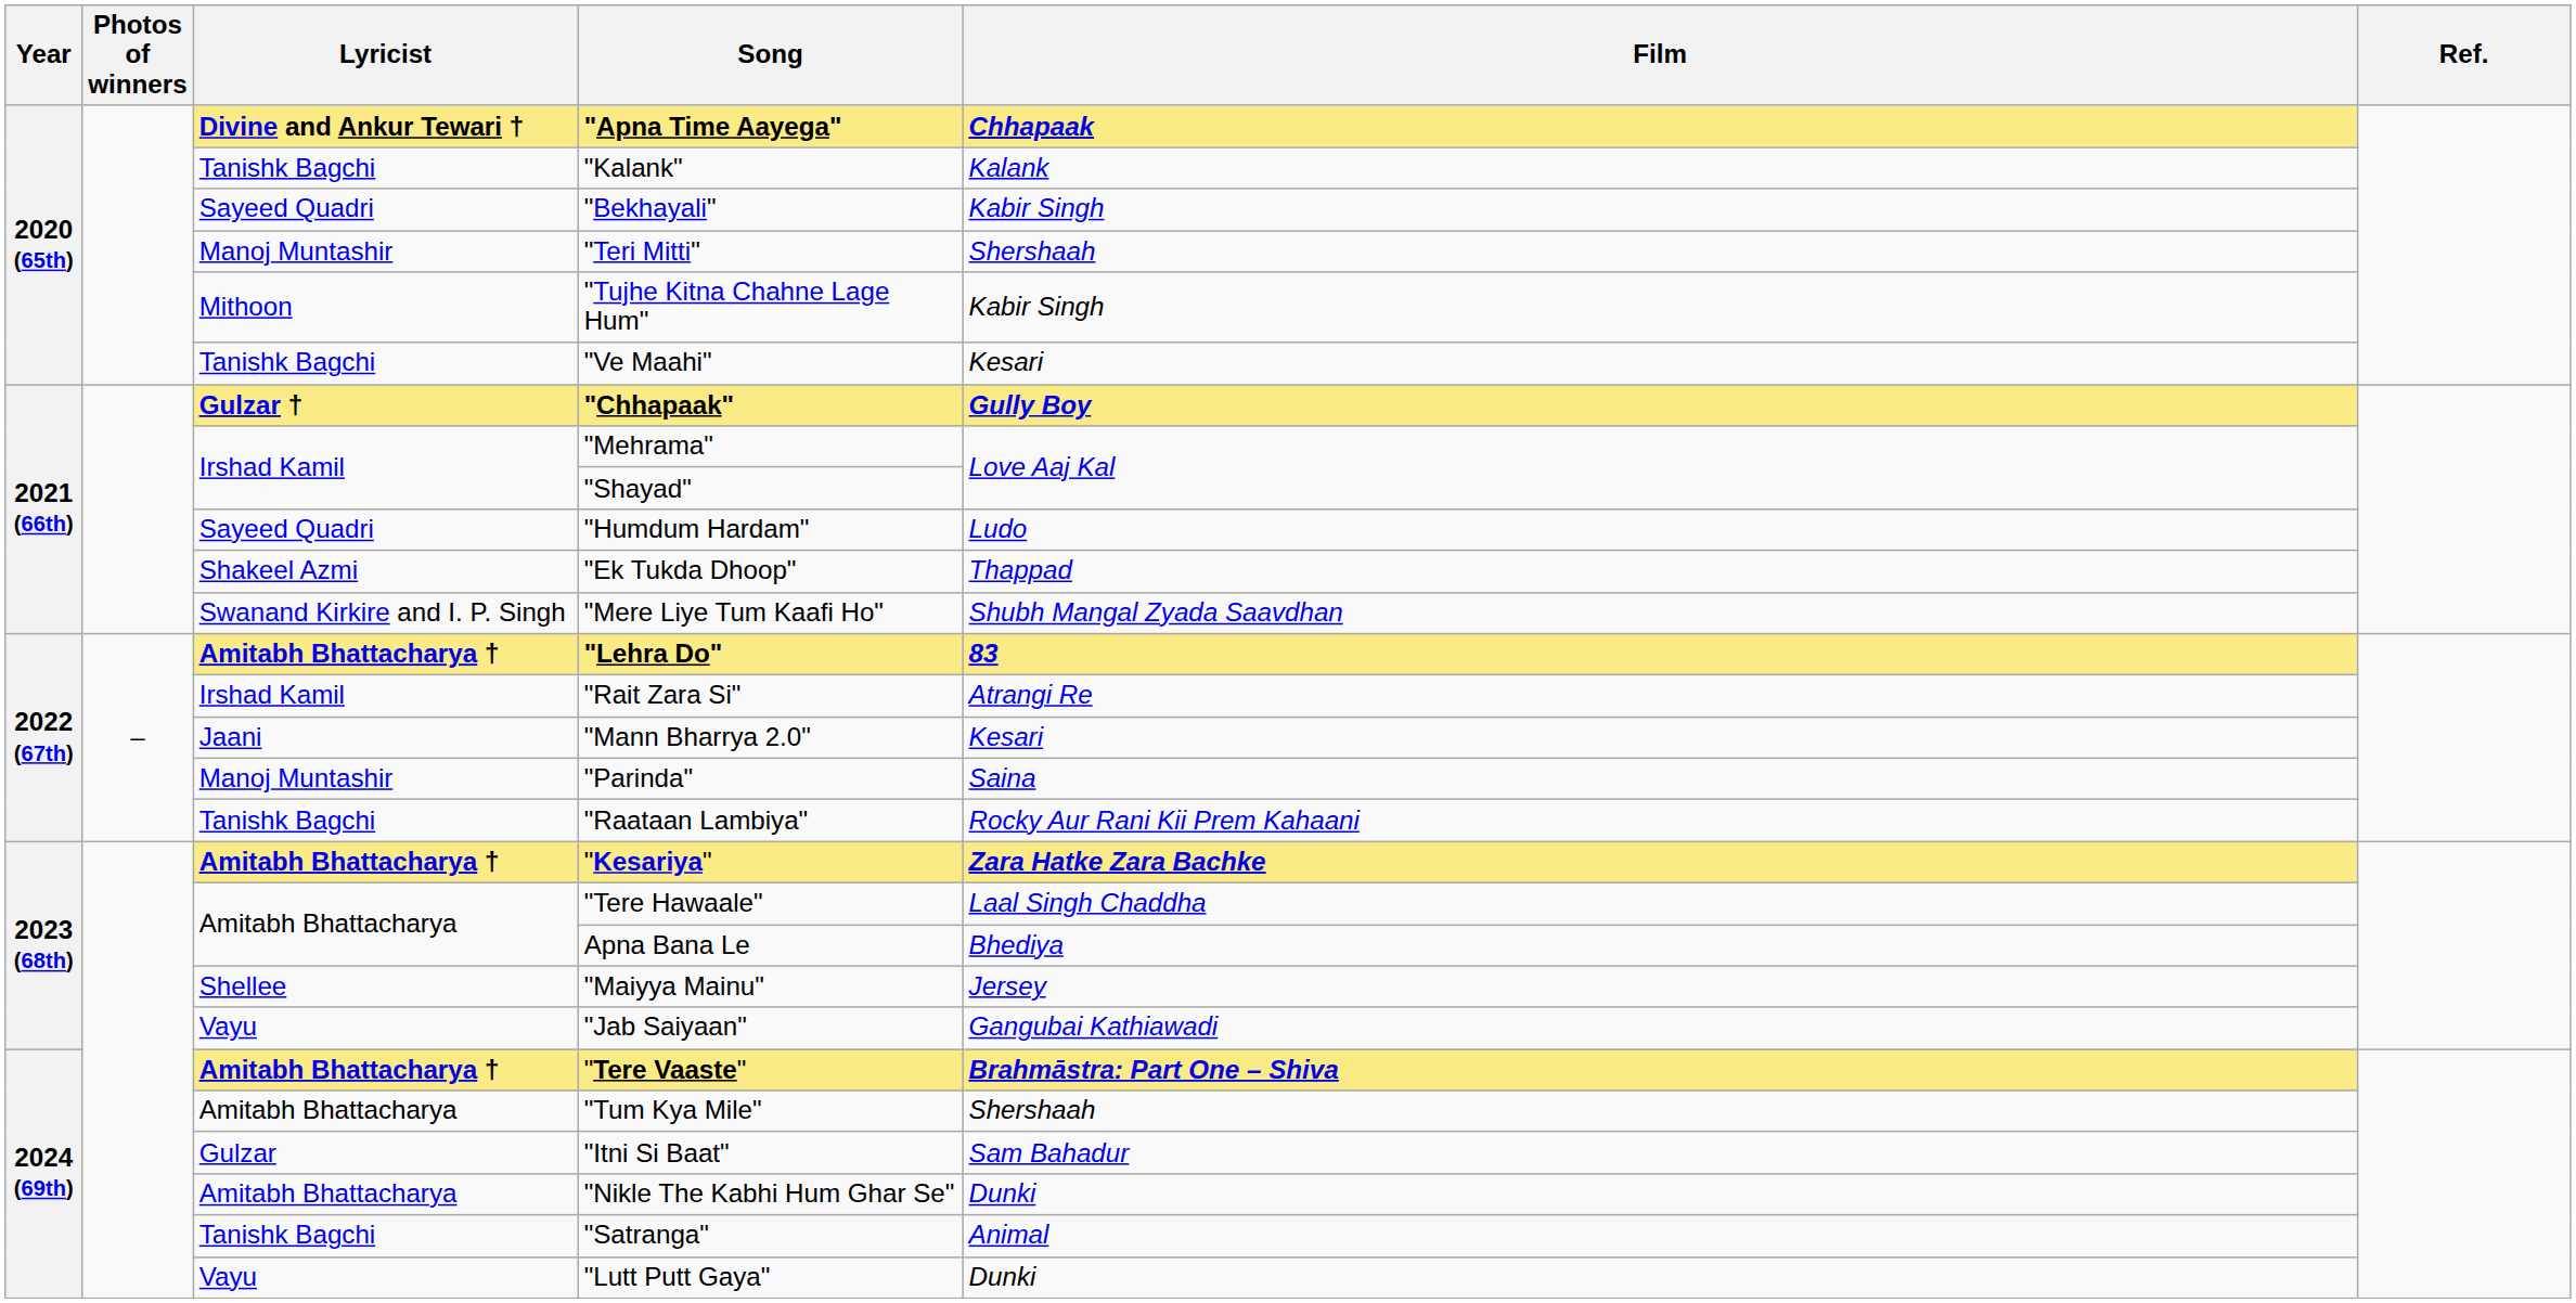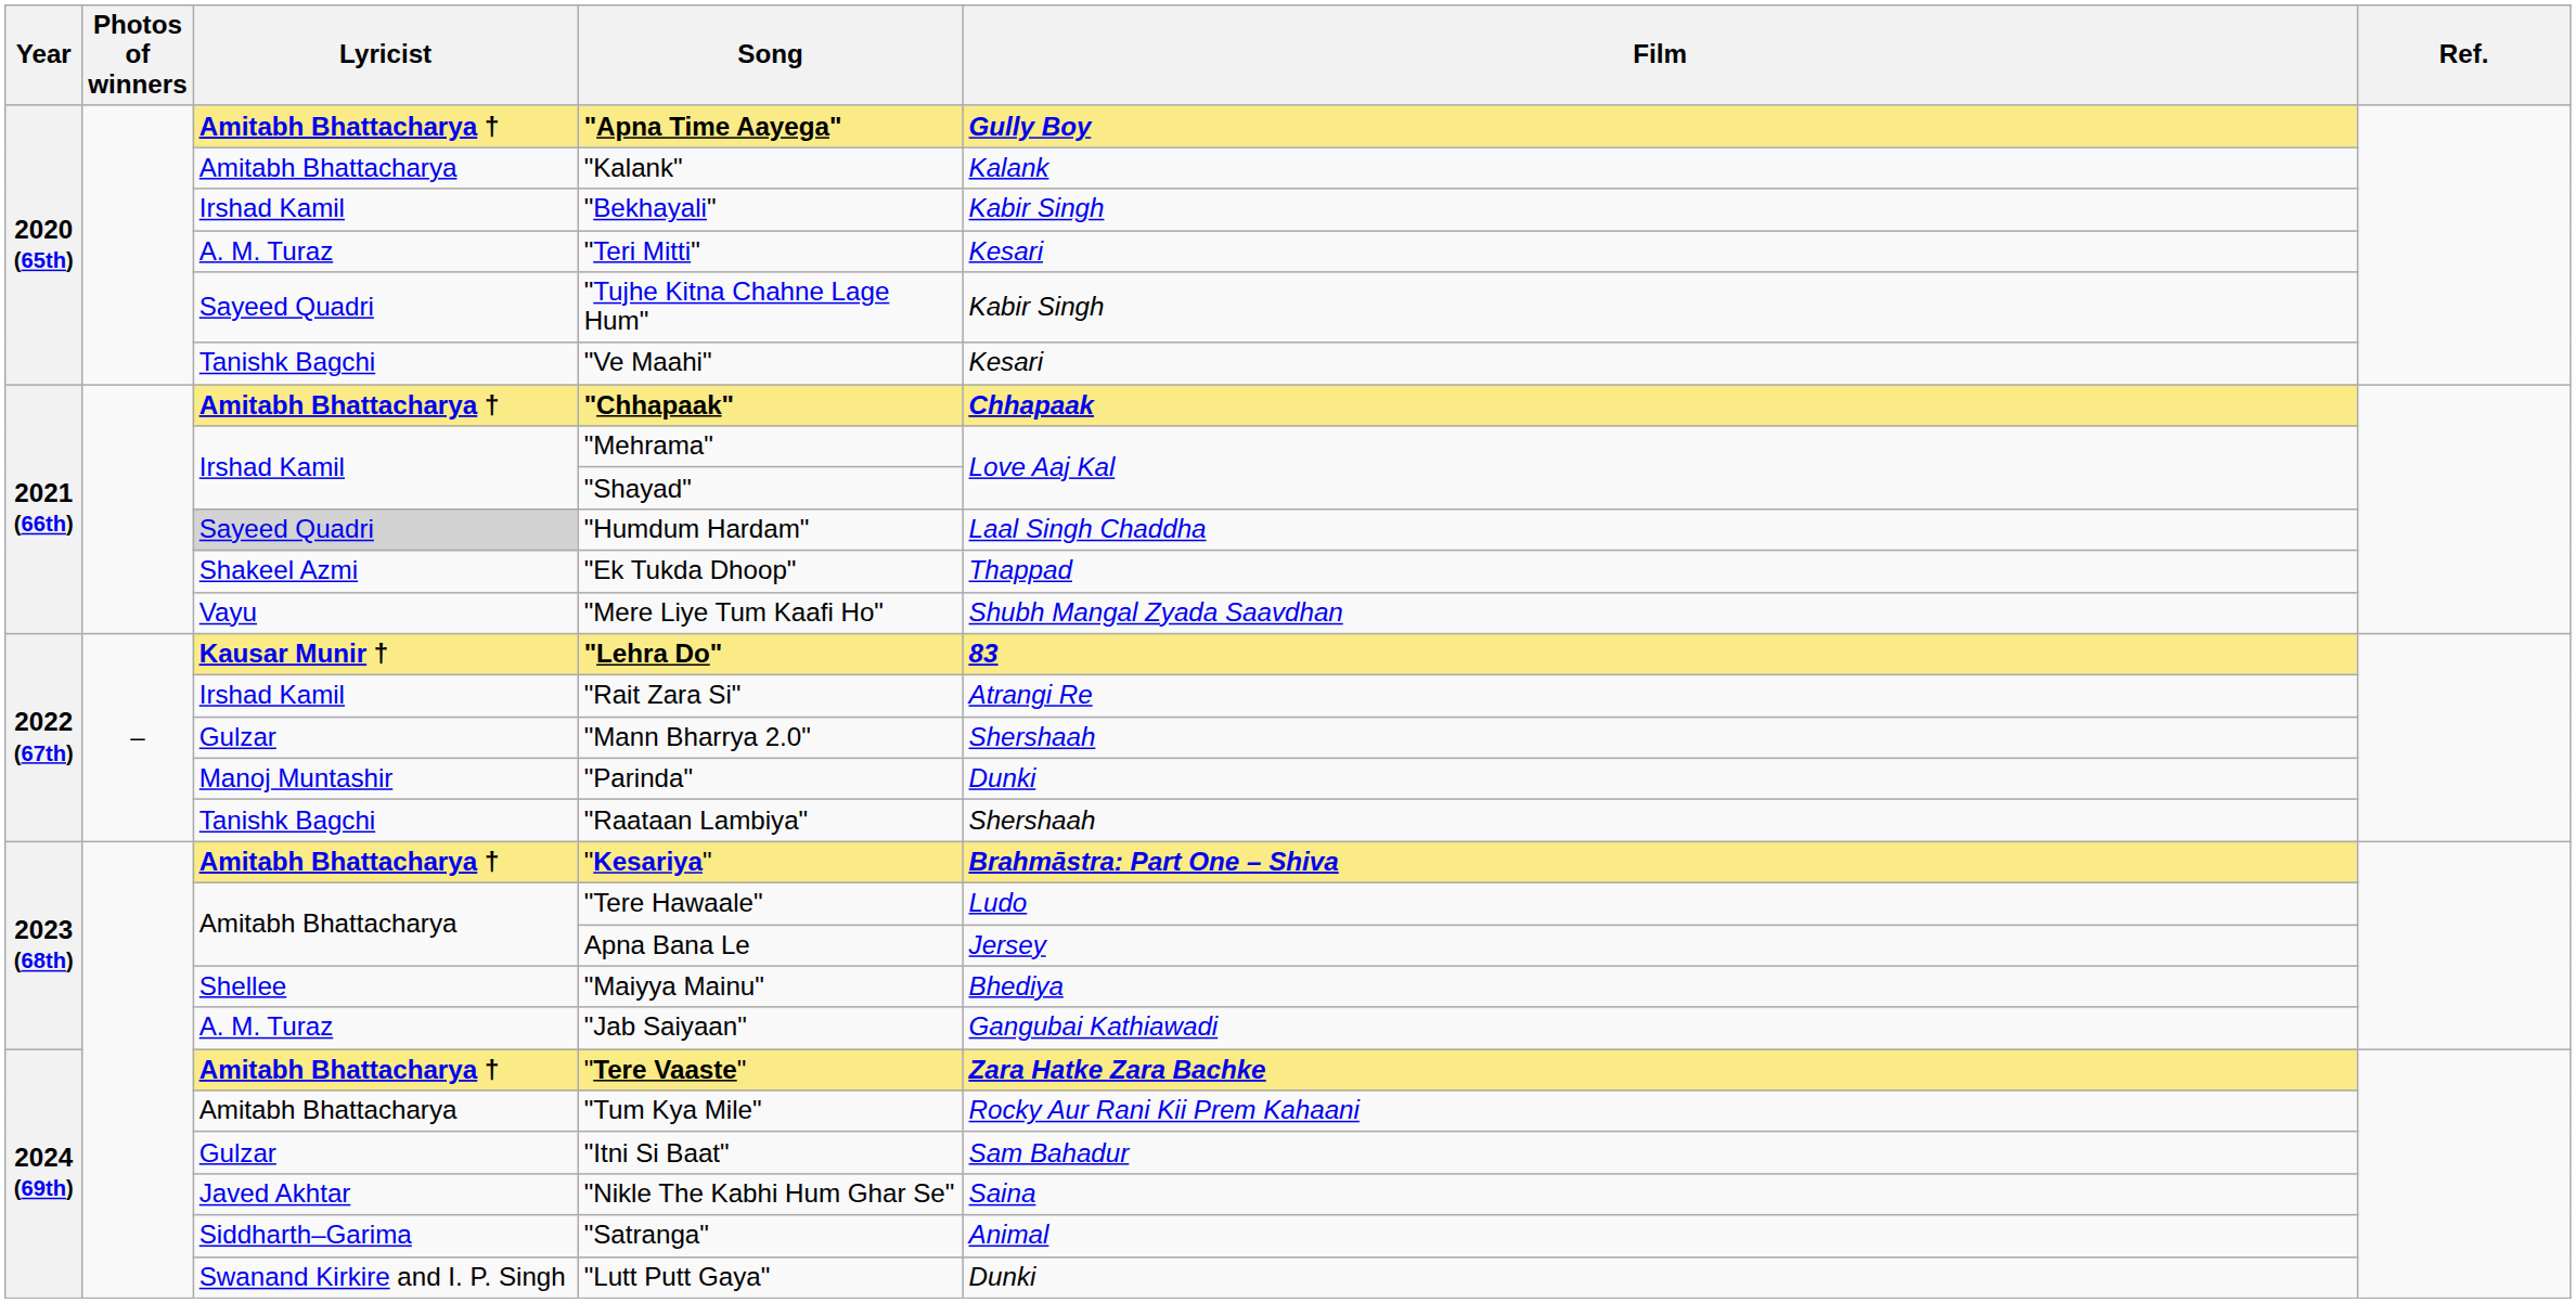"Apna Time Aayega" | Lyricist: Divine and Ankur Tewari † -> Amitabh Bhattacharya †
"Apna Time Aayega" | Film: Chhapaak -> Gully Boy
"Kalank" | Lyricist: Tanishk Bagchi -> Amitabh Bhattacharya
"Bekhayali" | Lyricist: Sayeed Quadri -> Irshad Kamil
"Teri Mitti" | Lyricist: Manoj Muntashir -> A. M. Turaz
"Teri Mitti" | Film: Shershaah -> Kesari
"Tujhe Kitna Chahne Lage Hum" | Lyricist: Mithoon -> Sayeed Quadri
"Chhapaak" | Lyricist: Gulzar † -> Amitabh Bhattacharya †
"Chhapaak" | Film: Gully Boy -> Chhapaak
"Humdum Hardam" | Lyricist: no background -> lightgrey background
"Humdum Hardam" | Film: Ludo -> Laal Singh Chaddha
"Mere Liye Tum Kaafi Ho" | Lyricist: Swanand Kirkire and I. P. Singh -> Vayu
"Lehra Do" | Lyricist: Amitabh Bhattacharya † -> Kausar Munir †
"Mann Bharrya 2.0" | Lyricist: Jaani -> Gulzar
"Mann Bharrya 2.0" | Film: Kesari -> Shershaah
"Parinda" | Film: Saina -> Dunki
"Raataan Lambiya" | Film: Rocky Aur Rani Kii Prem Kahaani -> Shershaah
"Kesariya" | Film: Zara Hatke Zara Bachke -> Brahmāstra: Part One – Shiva
"Tere Hawaale" | Film: Laal Singh Chaddha -> Ludo
Apna Bana Le | Film: Bhediya -> Jersey
"Maiyya Mainu" | Film: Jersey -> Bhediya
"Jab Saiyaan" | Lyricist: Vayu -> A. M. Turaz
"Tere Vaaste" | Film: Brahmāstra: Part One – Shiva -> Zara Hatke Zara Bachke
"Tum Kya Mile" | Film: Shershaah -> Rocky Aur Rani Kii Prem Kahaani
"Nikle The Kabhi Hum Ghar Se" | Lyricist: Amitabh Bhattacharya -> Javed Akhtar
"Nikle The Kabhi Hum Ghar Se" | Film: Dunki -> Saina
"Satranga" | Lyricist: Tanishk Bagchi -> Siddharth–Garima
"Lutt Putt Gaya" | Lyricist: Vayu -> Swanand Kirkire and I. P. Singh
